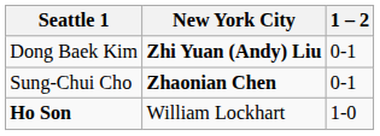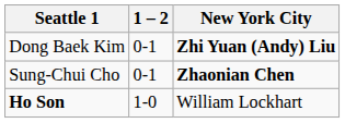columns swapped: 1 – 2 <-> New York City
